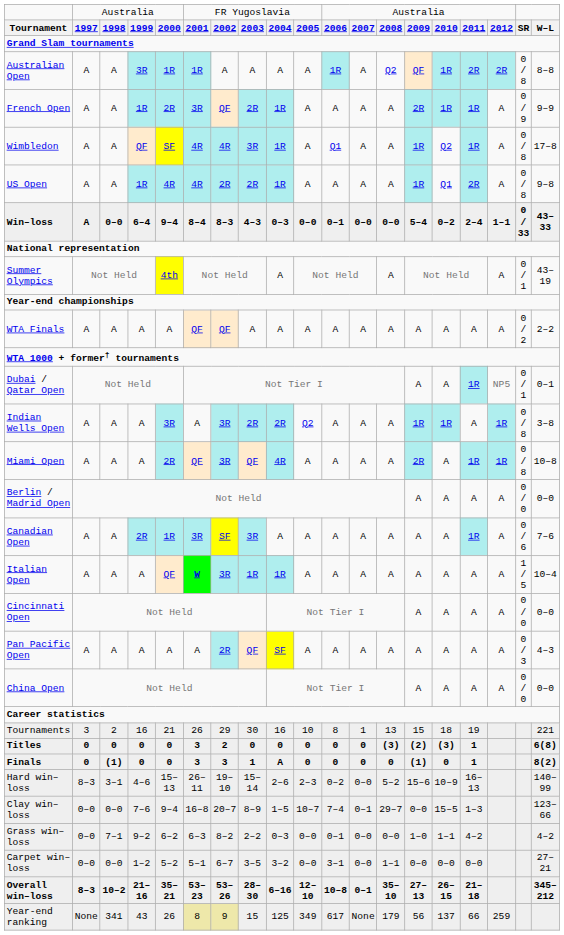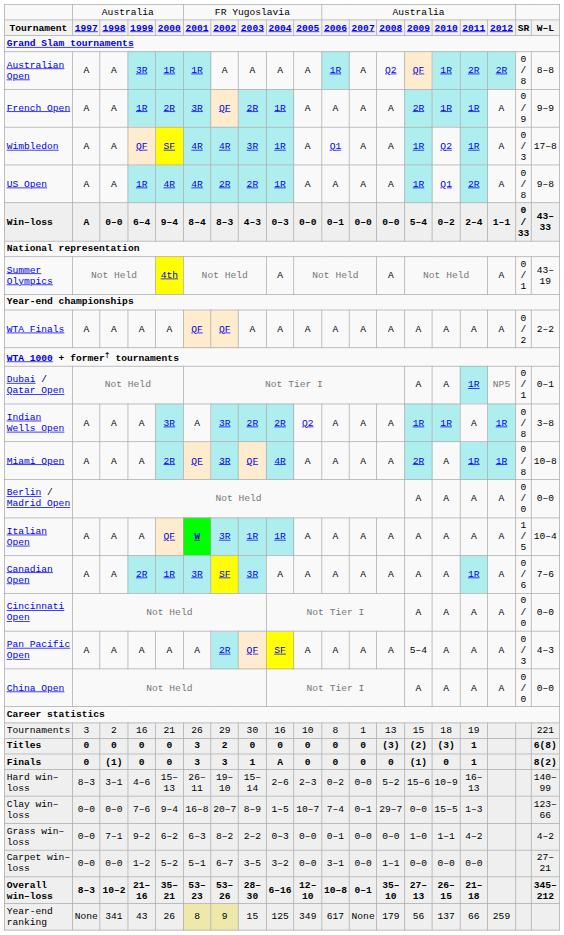Wimbledon | column 18: 0 / 8 -> 0 / 3
rows swapped: Italian Open <-> Canadian Open
Pan Pacific Open | column 14: A -> 5–4
